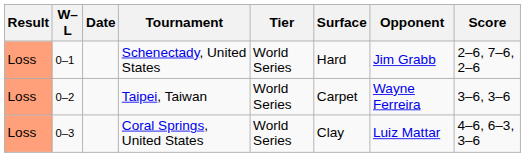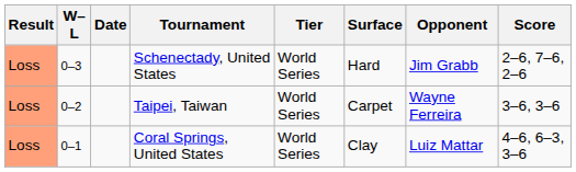Schenectady, United States | W–L: 0–1 -> 0–3
Coral Springs, United States | W–L: 0–3 -> 0–1
